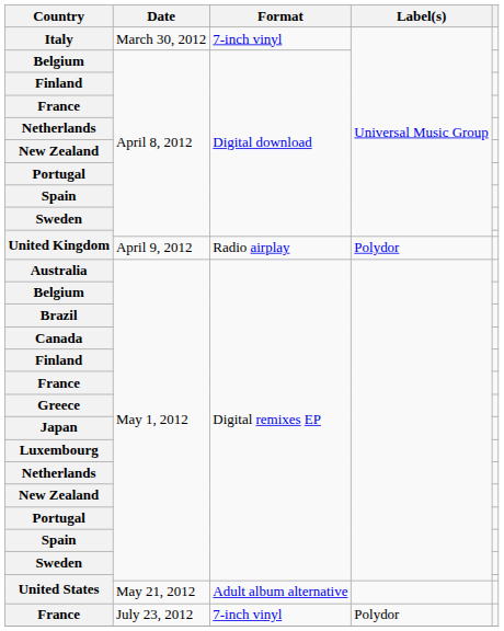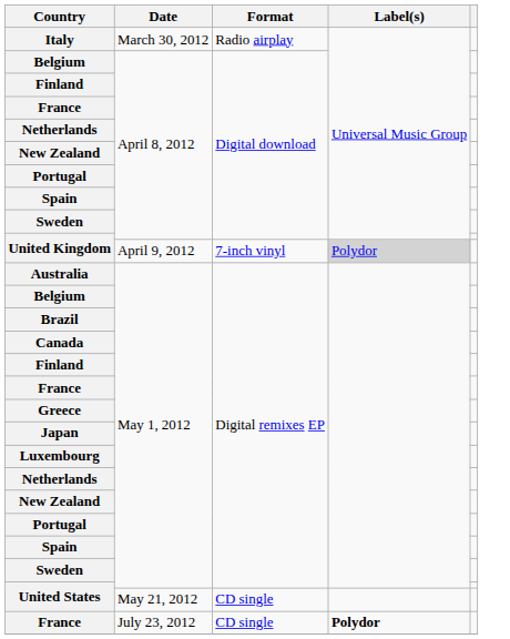Italy | Format: 7-inch vinyl -> Radio airplay
United Kingdom / April 9, 2012 | Format: Radio airplay -> 7-inch vinyl
United Kingdom / April 9, 2012 | Label(s): no background -> lightgrey background
United States / May 21, 2012 | Format: Adult album alternative -> CD single
France / July 23, 2012 | Format: 7-inch vinyl -> CD single
France / July 23, 2012 | Label(s): normal -> bold
